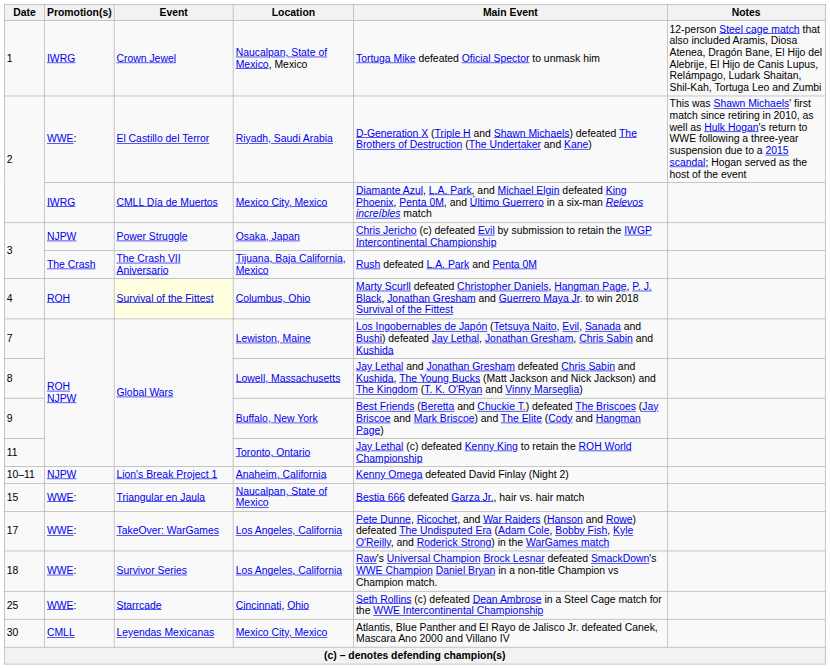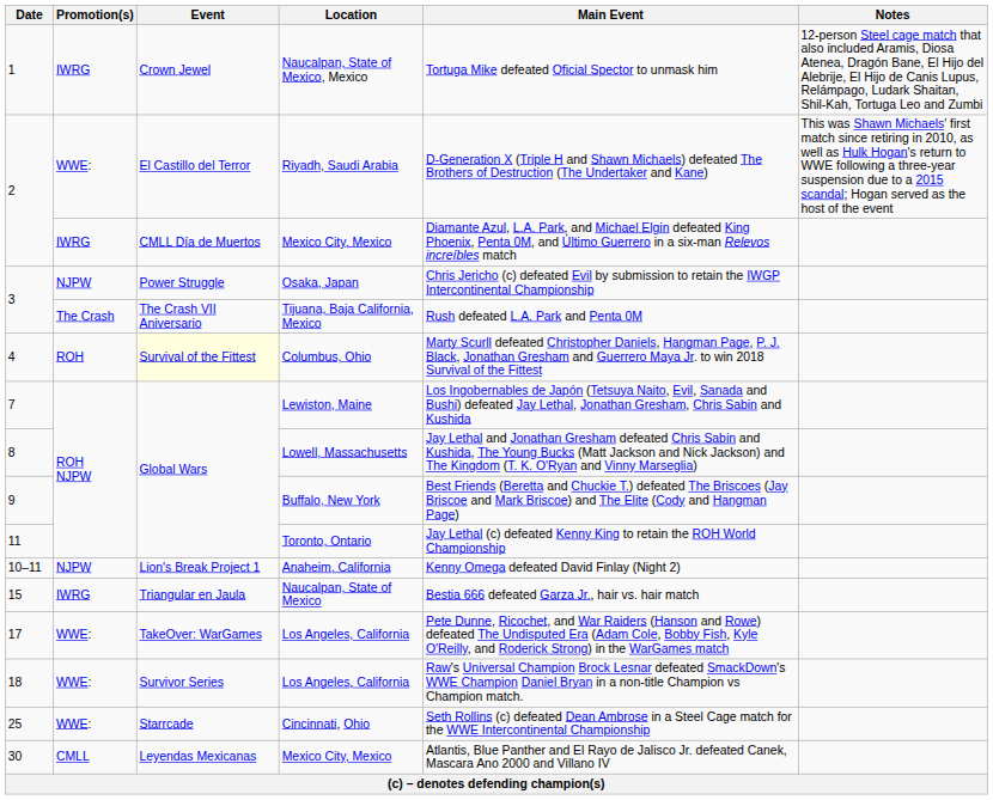15 | Promotion(s): WWE: -> IWRG
